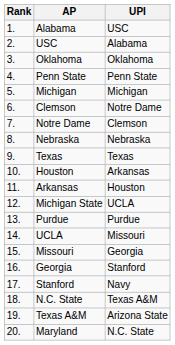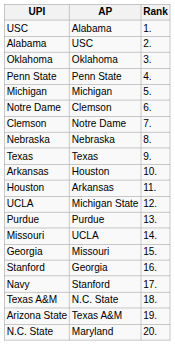columns swapped: Rank <-> UPI
